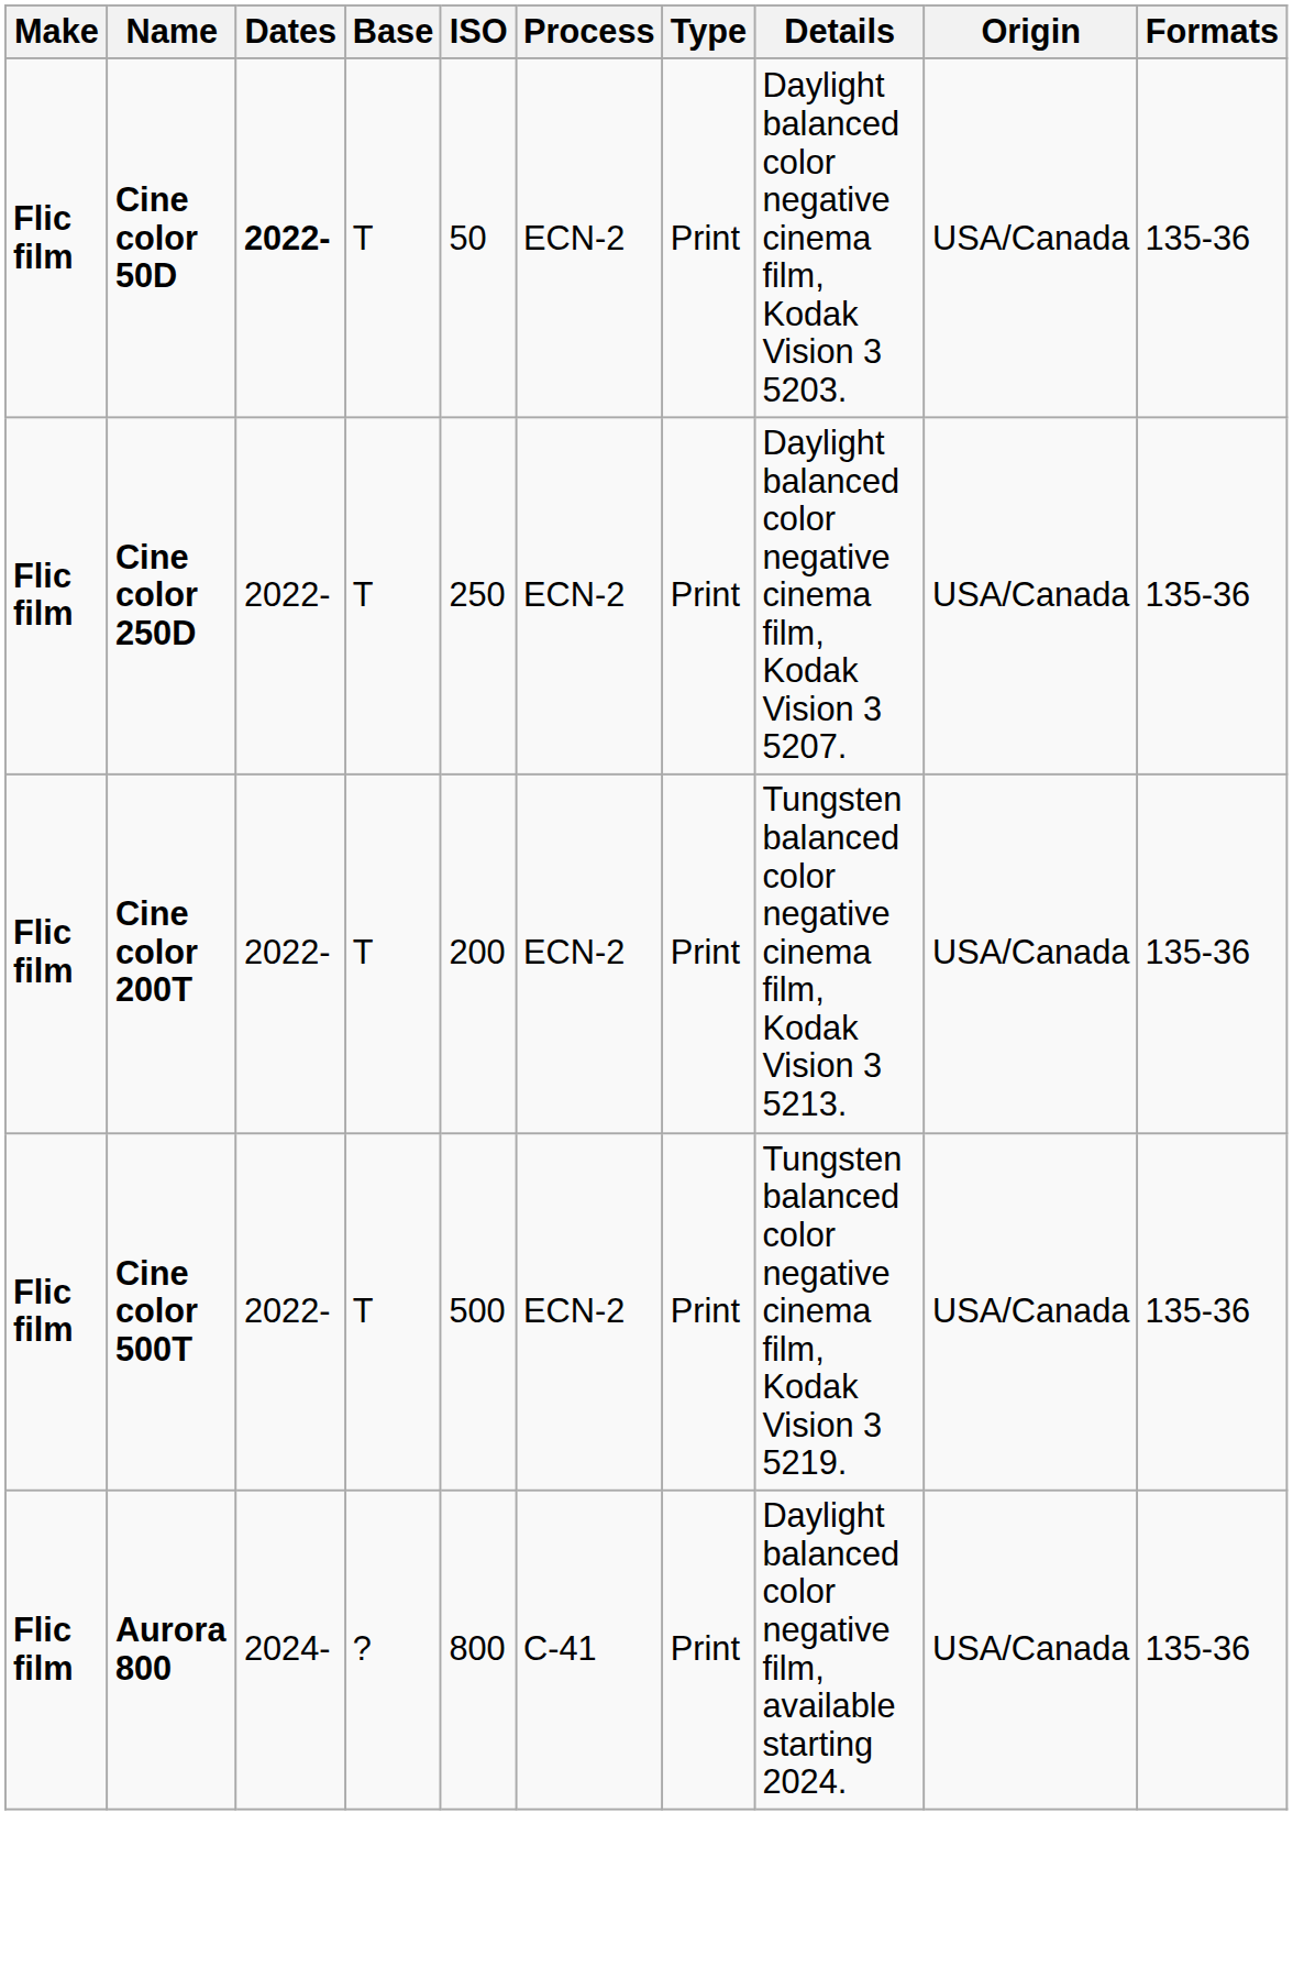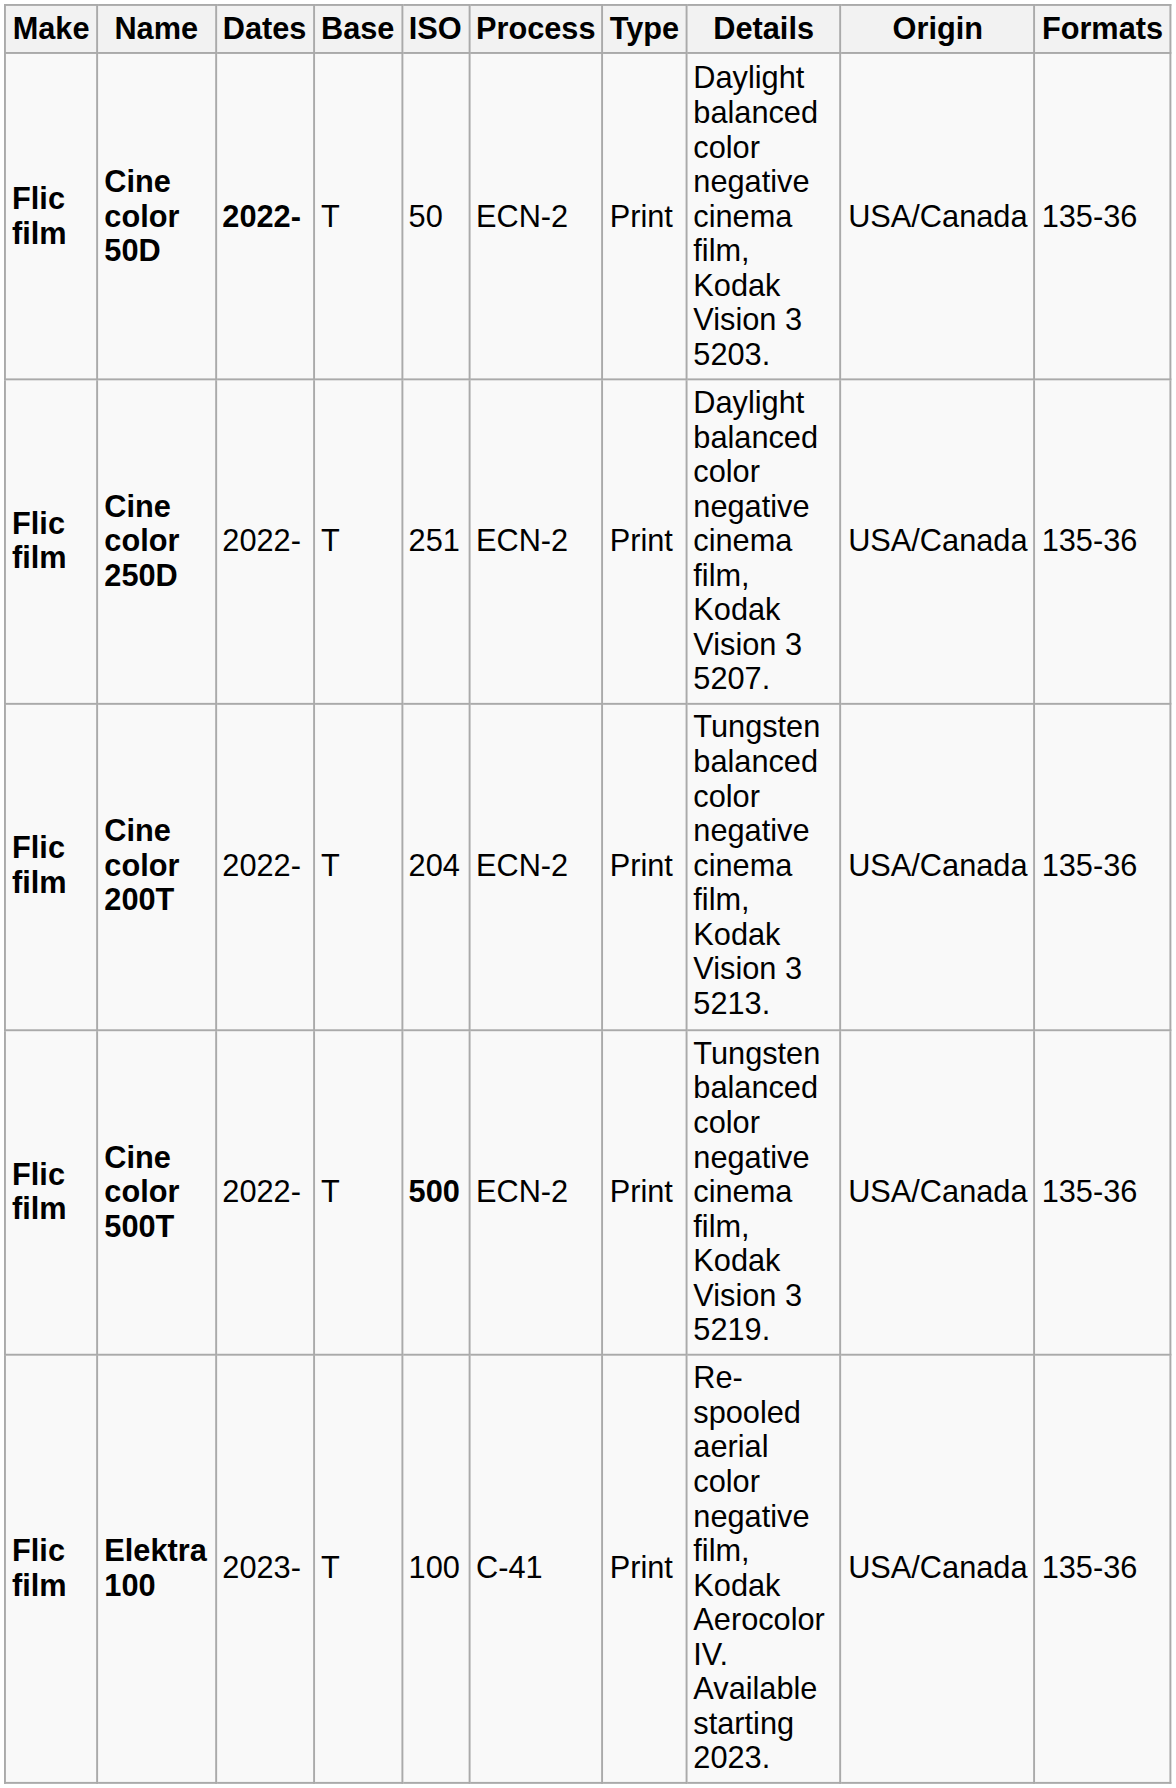Cine color 250D | ISO: 250 -> 251
Cine color 200T | ISO: 200 -> 204
Cine color 500T | ISO: normal -> bold
+ row: Flic film | Elektra 100 | 2023- | T | 100 | C-41 | Print | Re-spooled aerial color negative film, Kodak Aerocolor IV. Available starting 2023. | USA/Canada | 135-36
- row: Flic film | Aurora 800 | 2024- | ? | 800 | C-41 | Print | Daylight balanced color negative film, available starting 2024. | USA/Canada | 135-36
